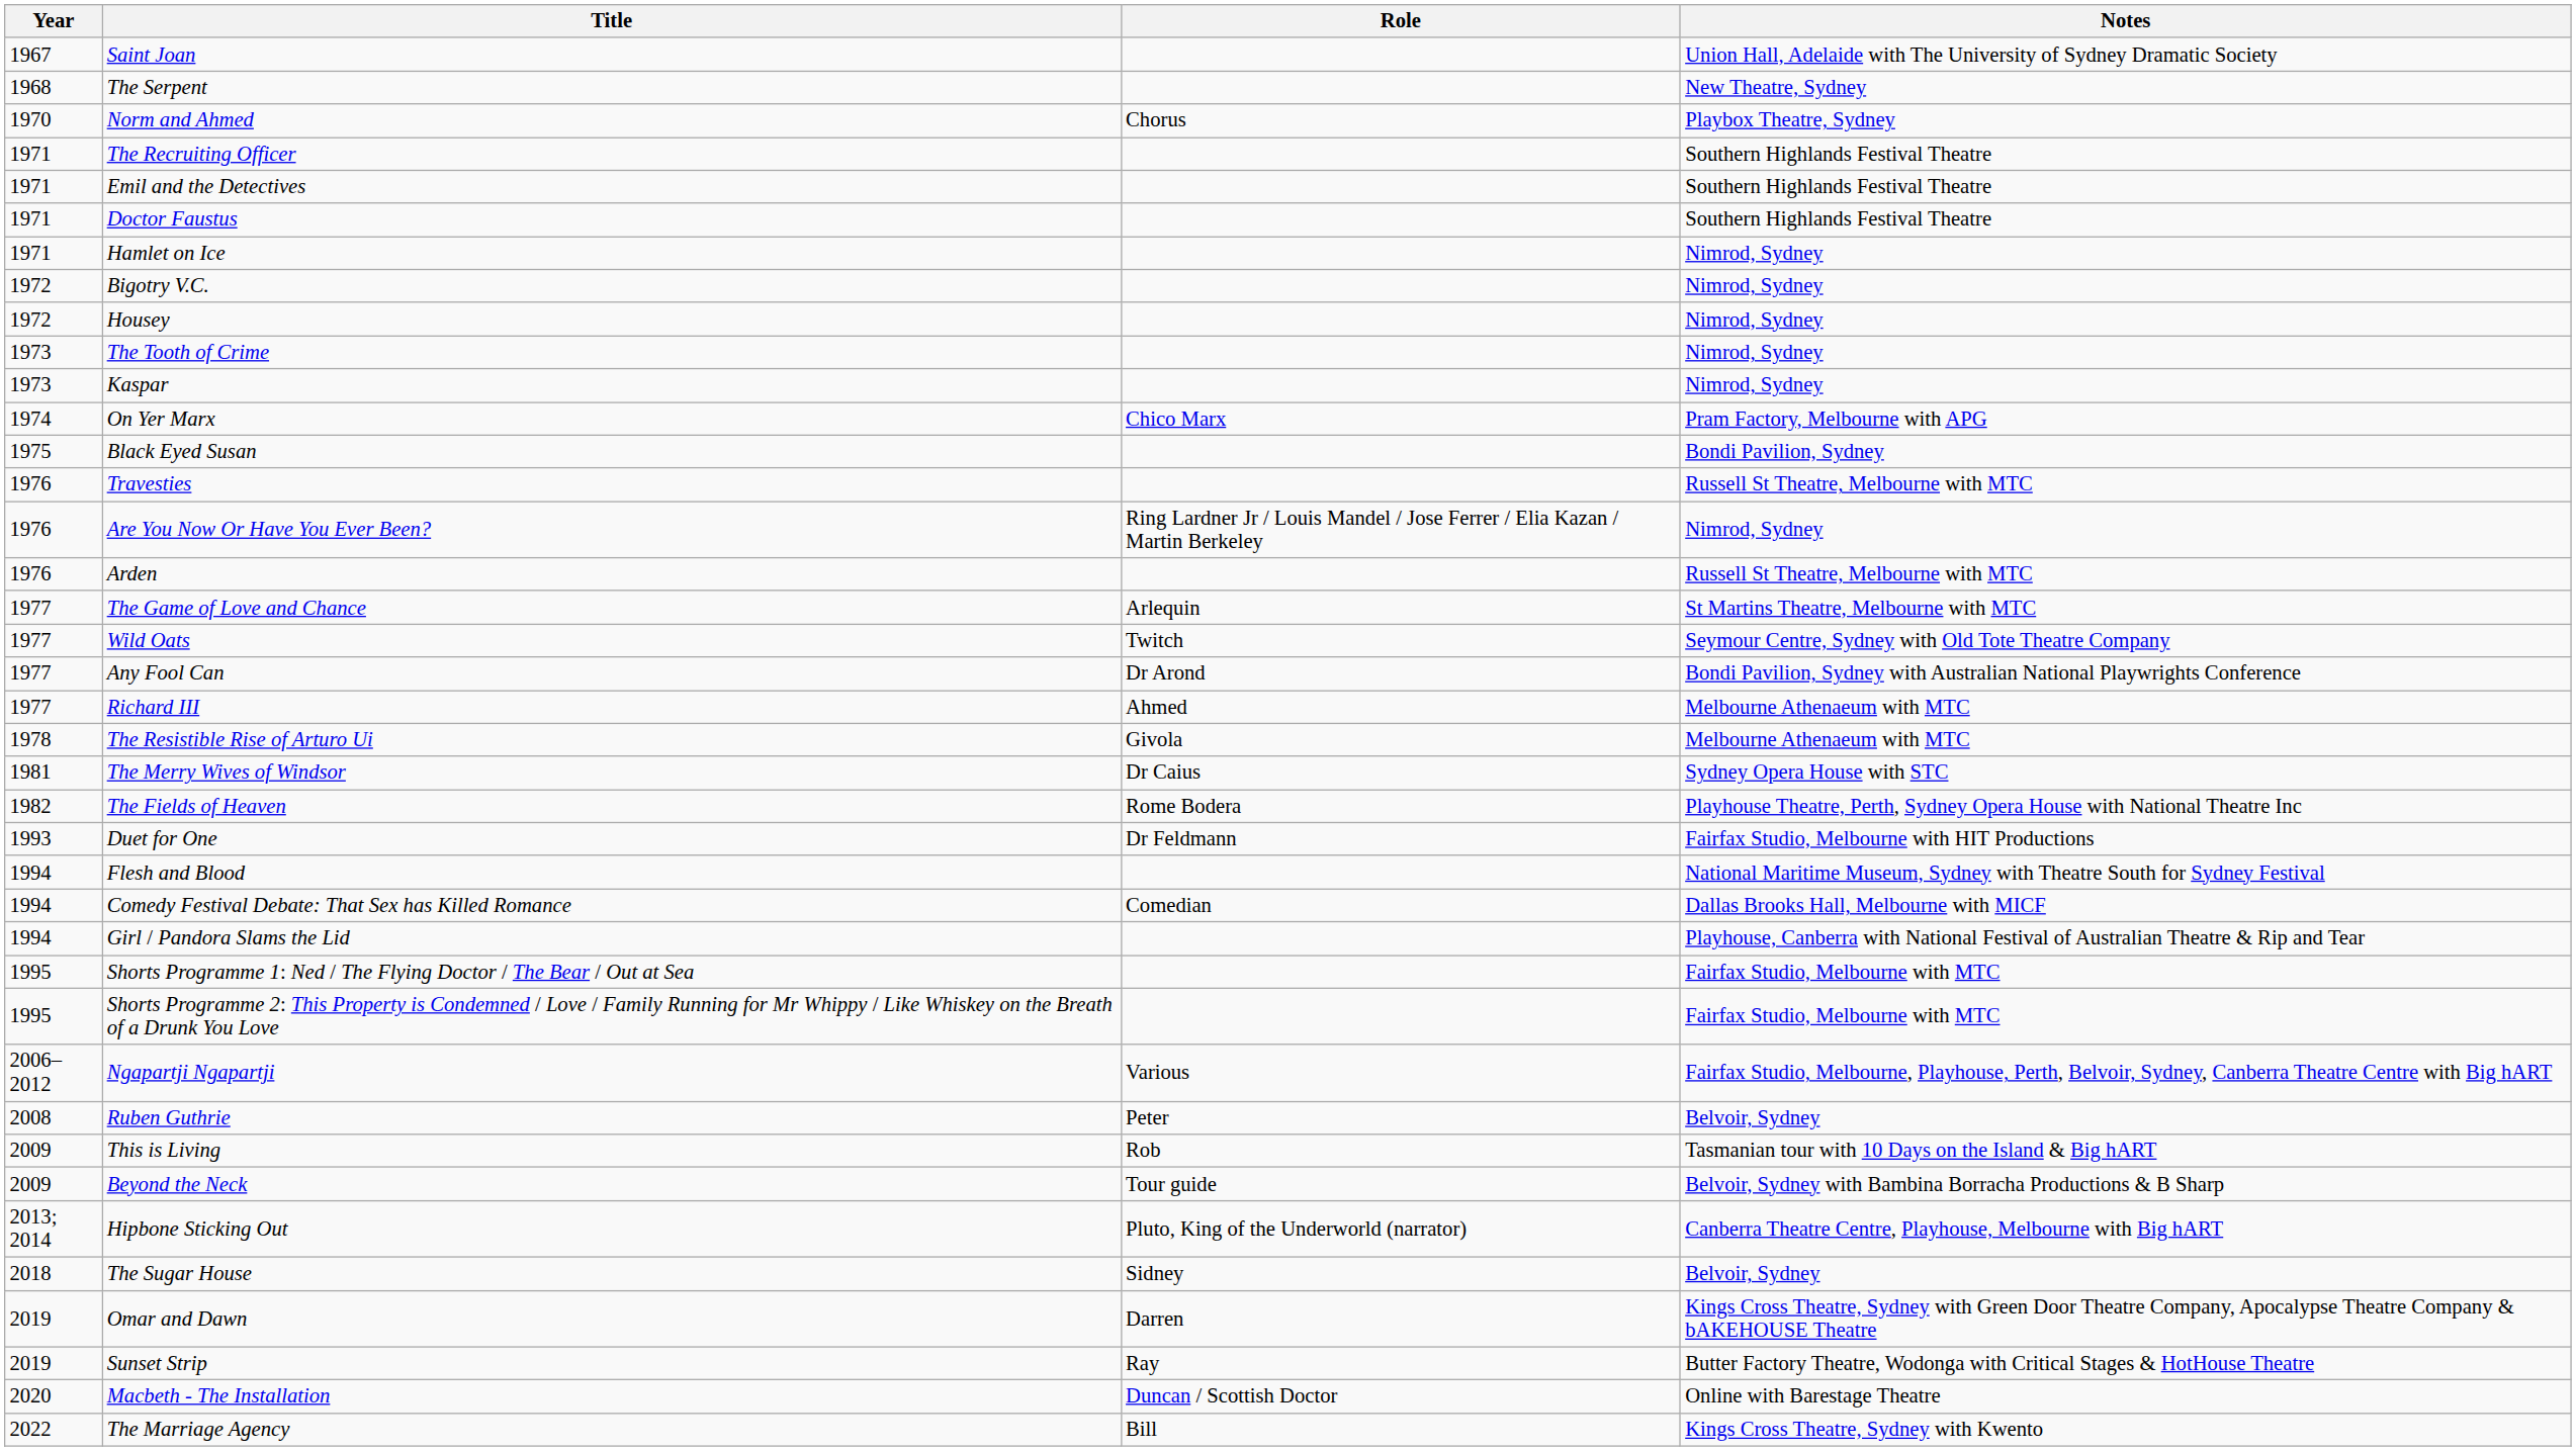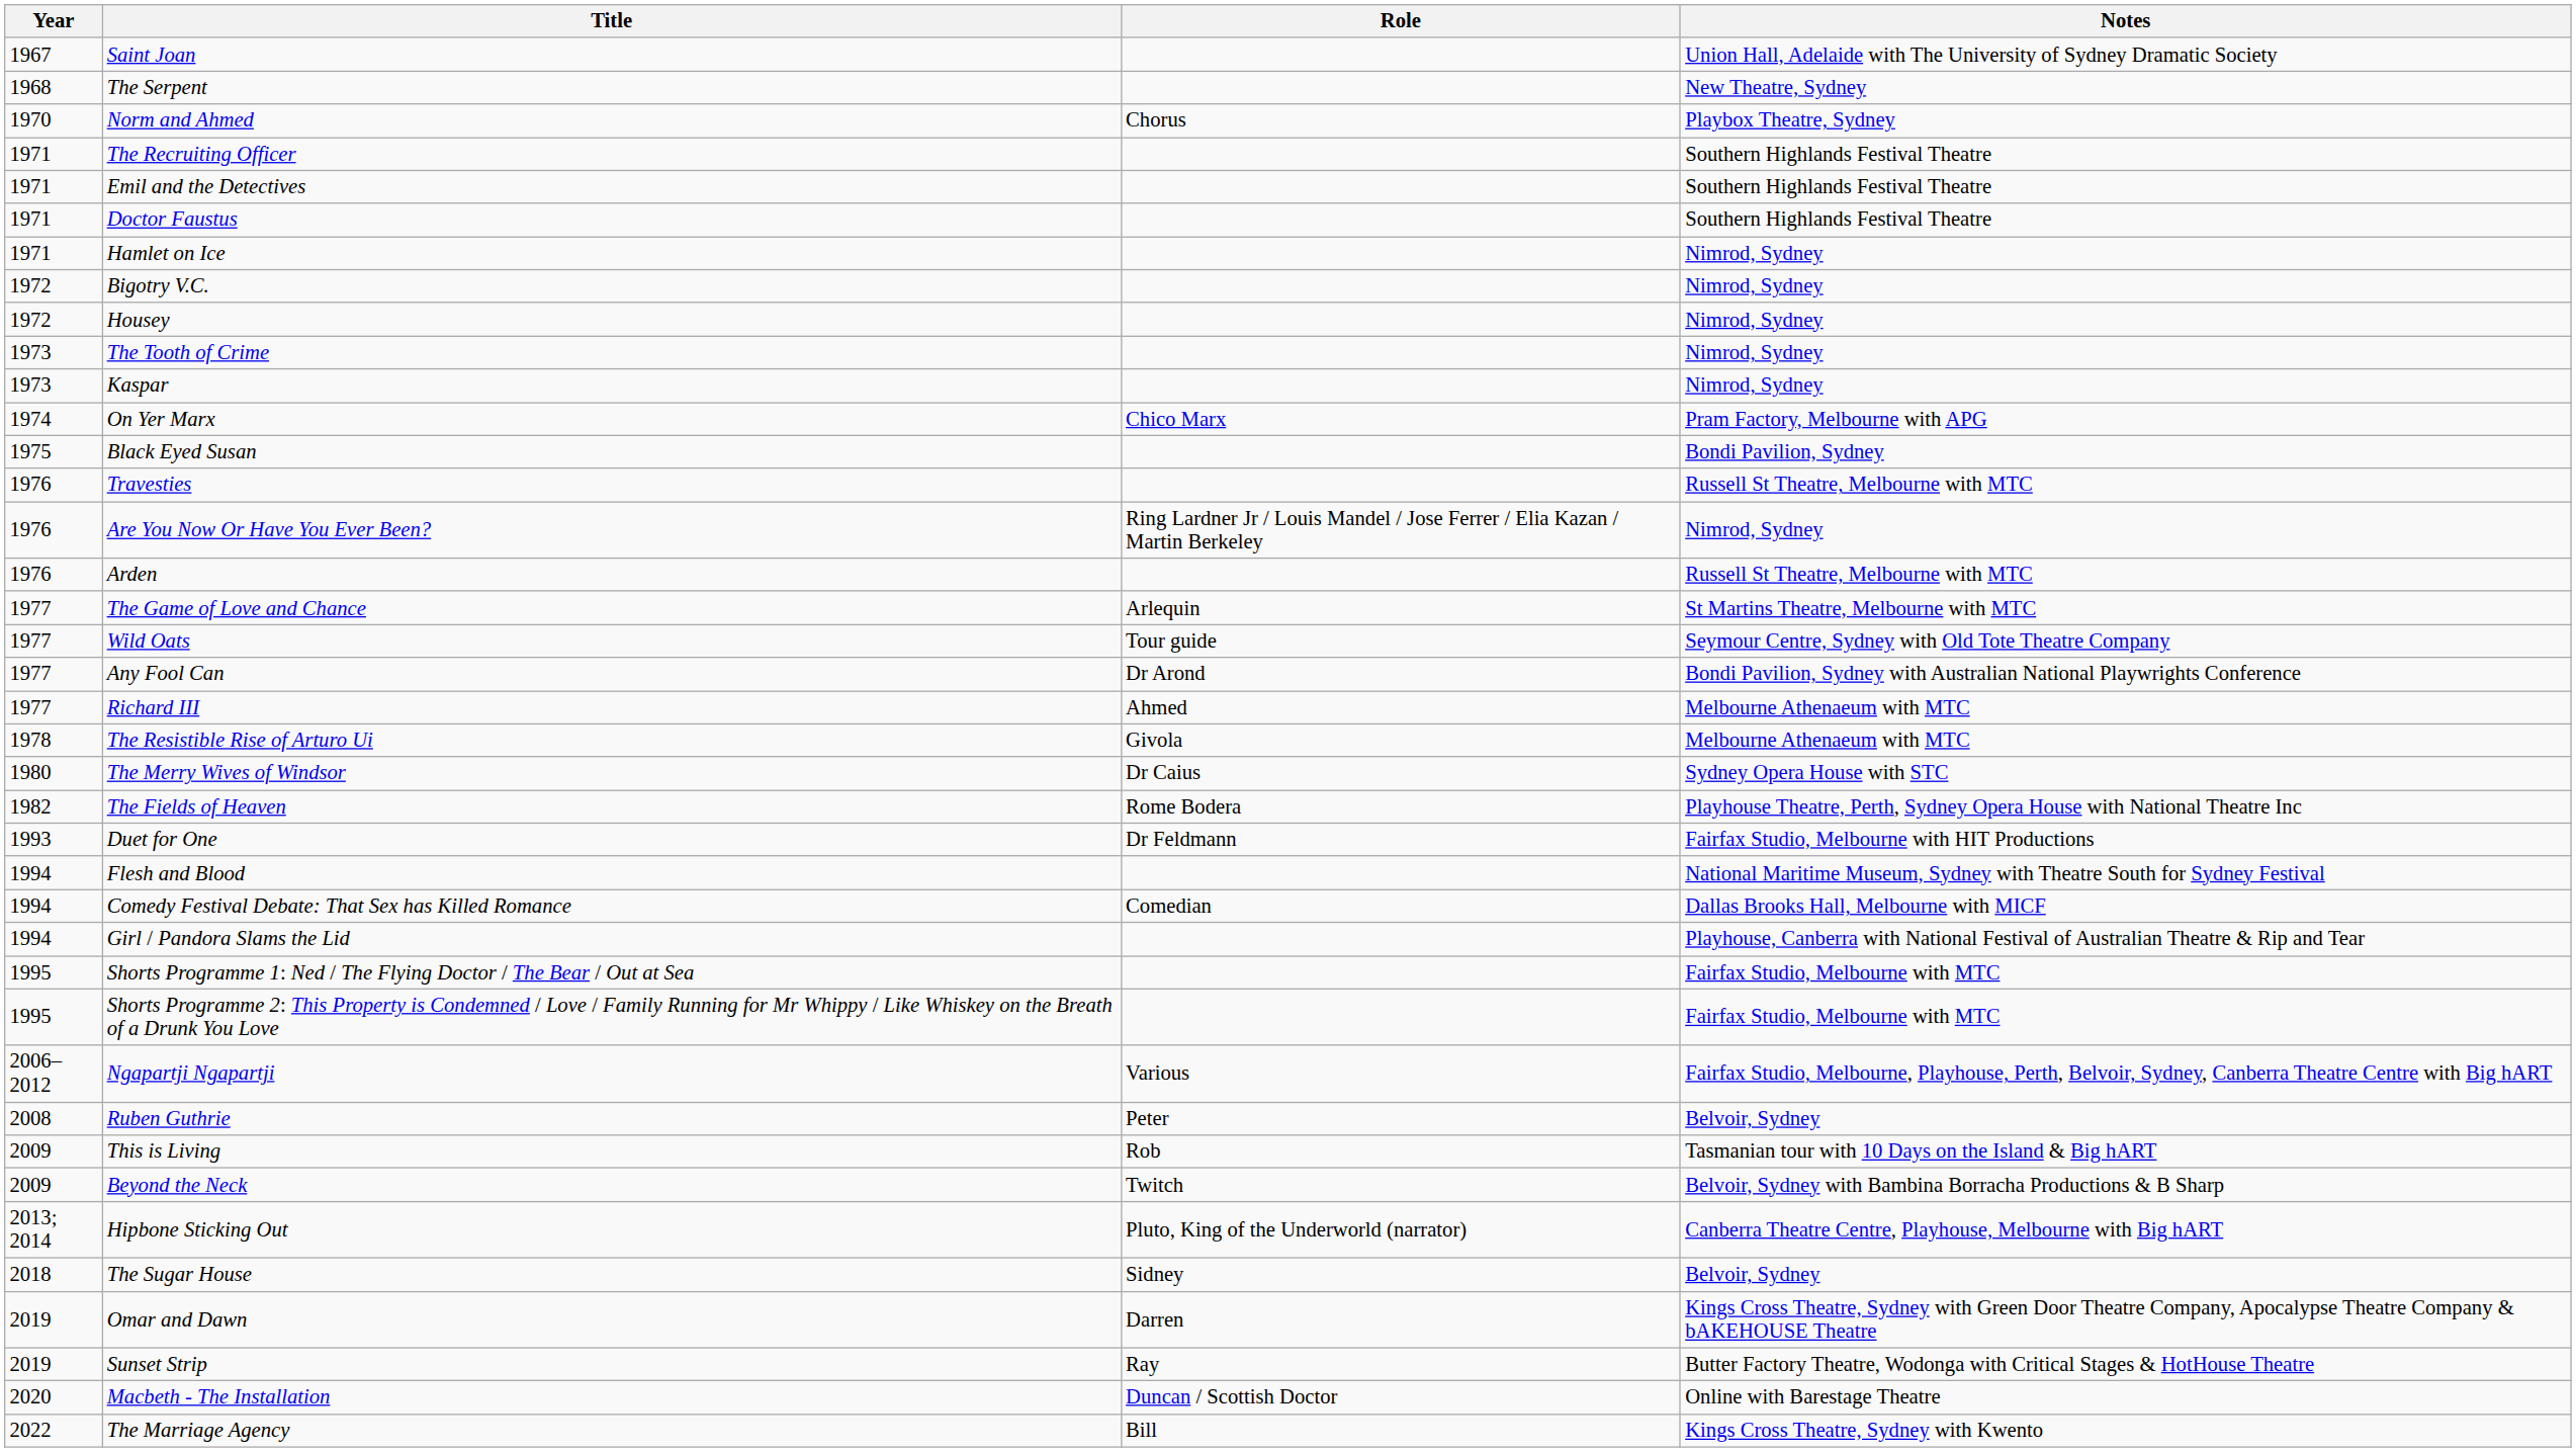Wild Oats | Role: Twitch -> Tour guide
The Merry Wives of Windsor | Year: 1981 -> 1980
Beyond the Neck | Role: Tour guide -> Twitch
